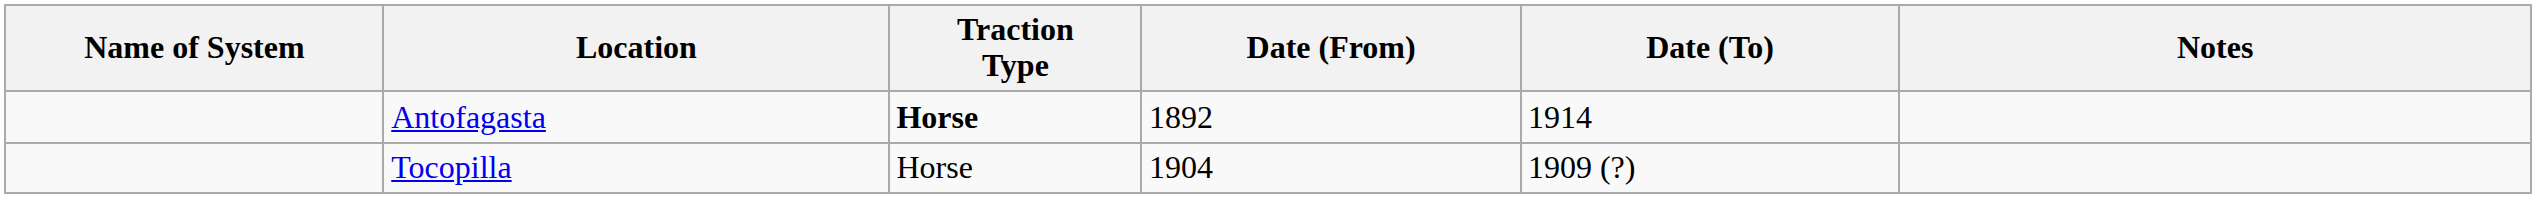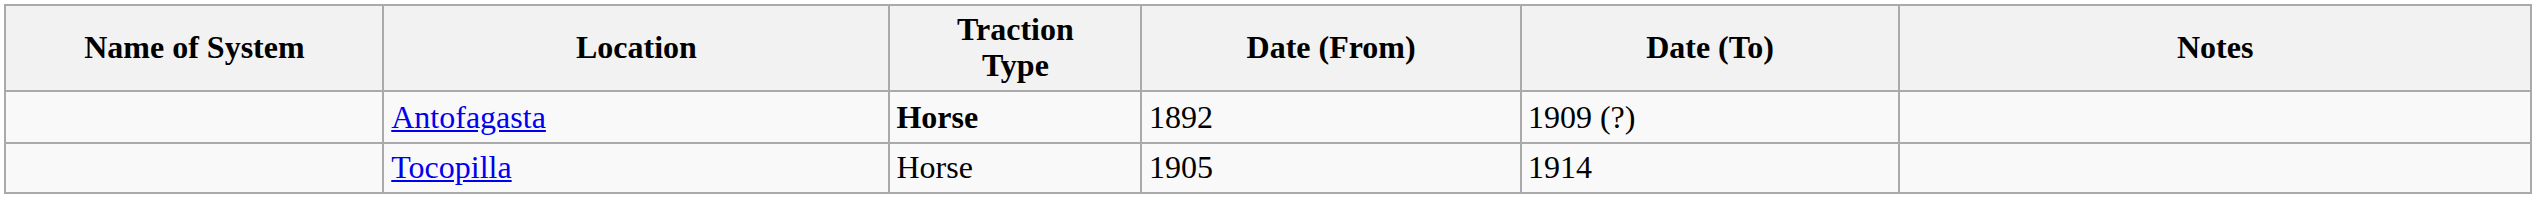Antofagasta | Date (To): 1914 -> 1909 (?)
Tocopilla | Date (From): 1904 -> 1905
Tocopilla | Date (To): 1909 (?) -> 1914
